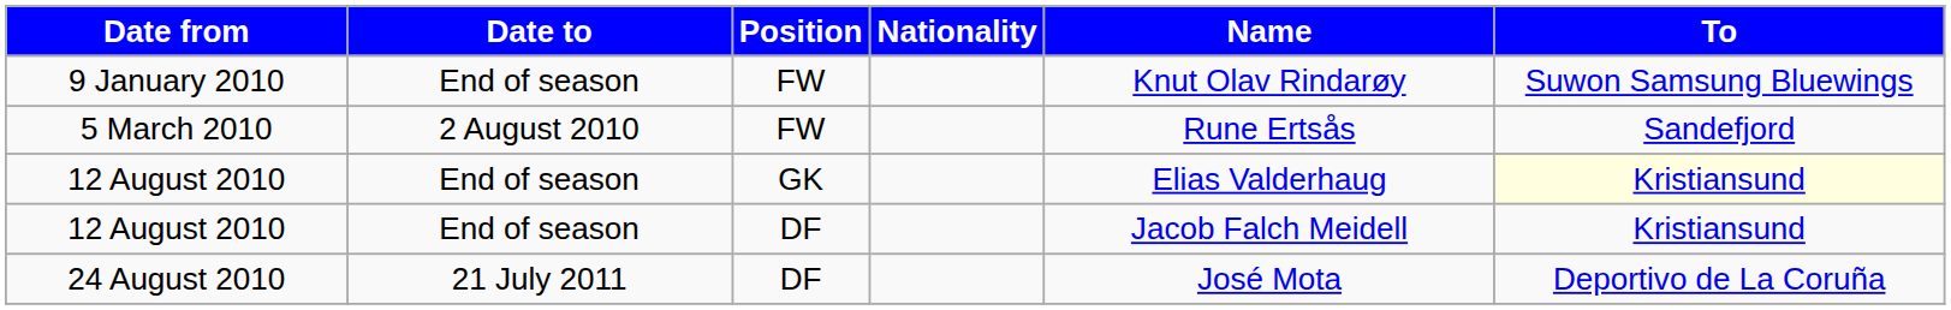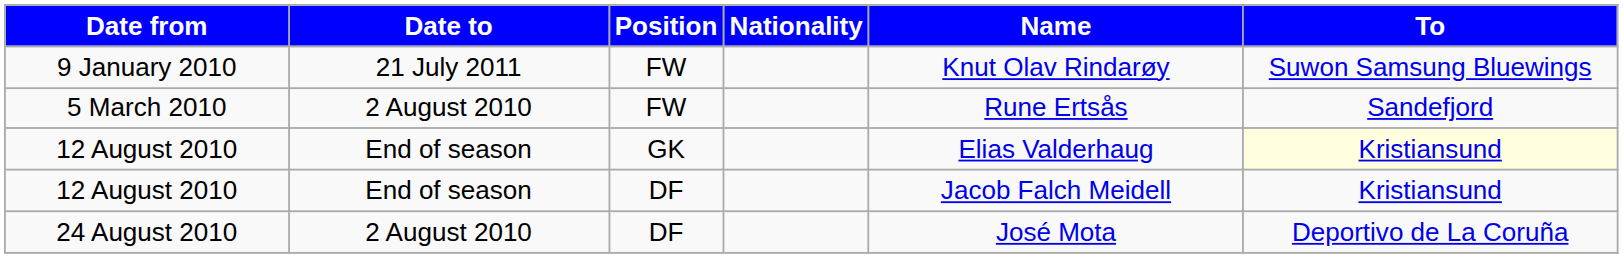9 January 2010 | Date to: End of season -> 21 July 2011
24 August 2010 | Date to: 21 July 2011 -> 2 August 2010
